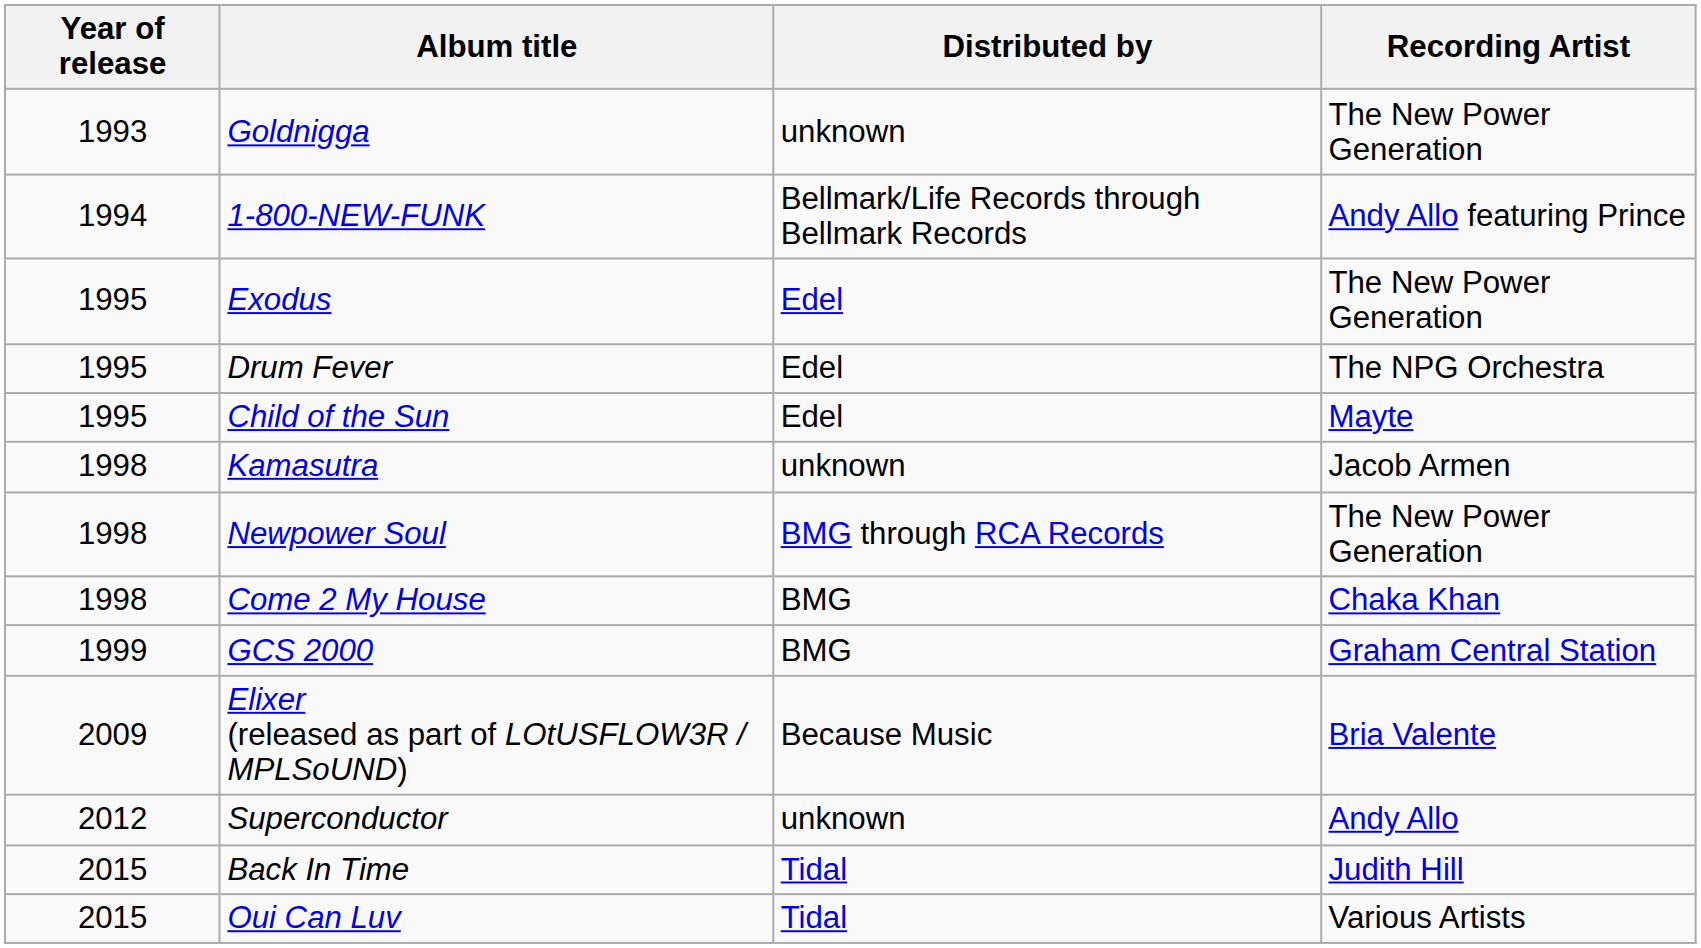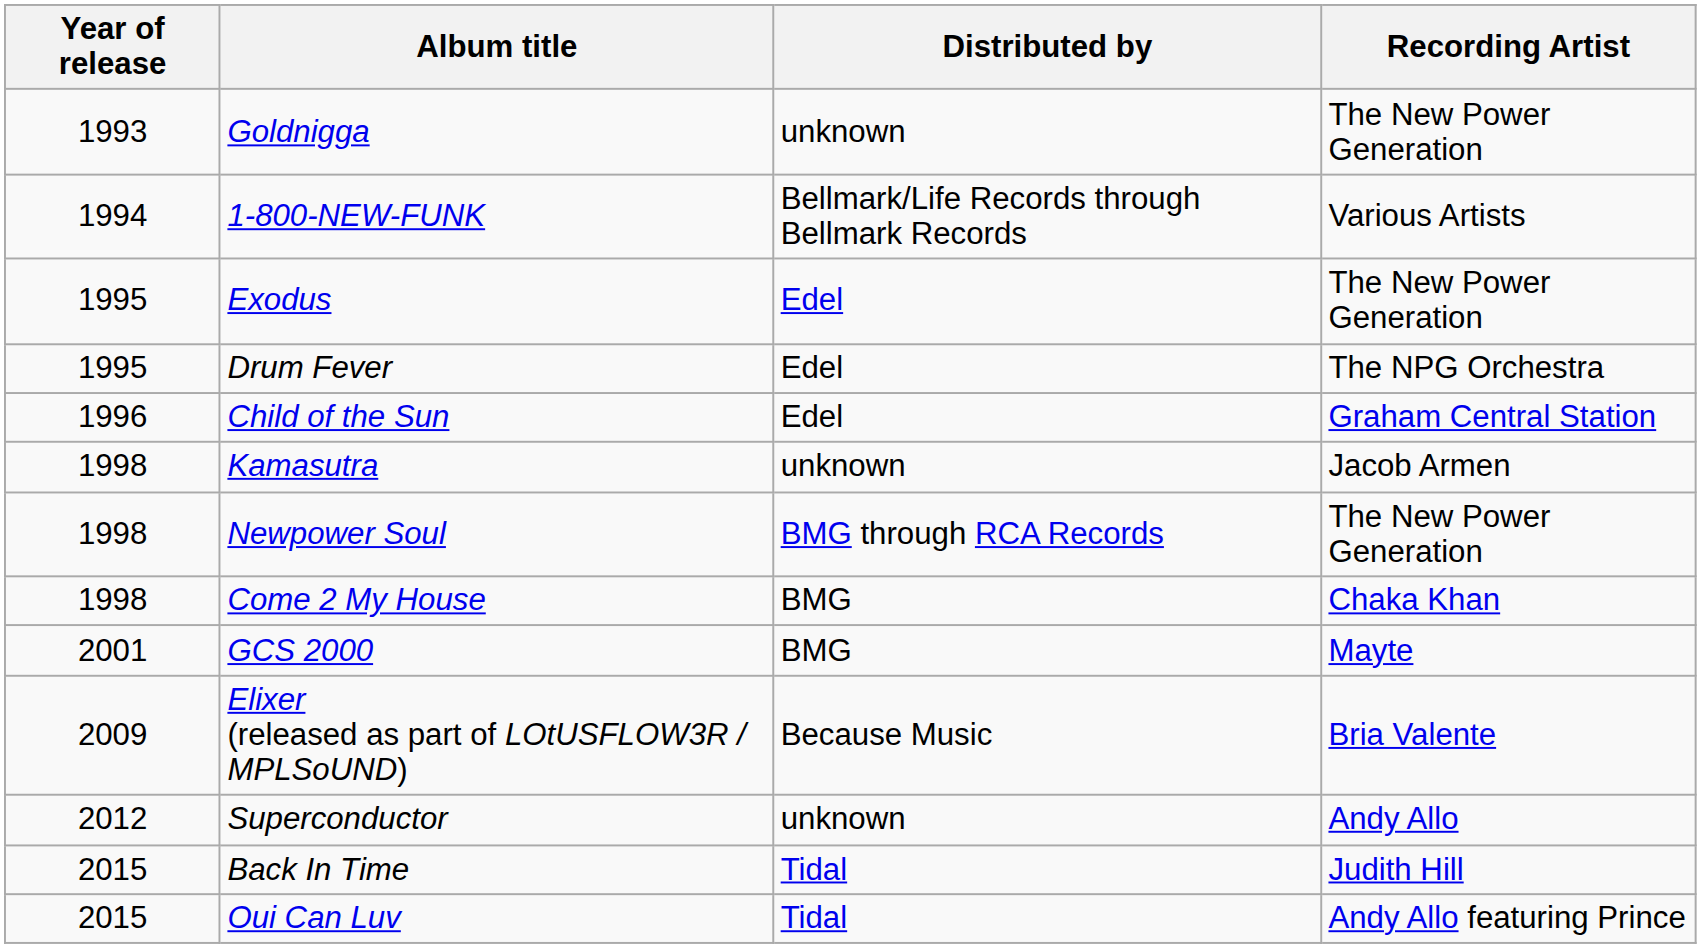1-800-NEW-FUNK | Recording Artist: Andy Allo featuring Prince -> Various Artists
Child of the Sun | Year of release: 1995 -> 1996
Child of the Sun | Recording Artist: Mayte -> Graham Central Station
GCS 2000 | Year of release: 1999 -> 2001
GCS 2000 | Recording Artist: Graham Central Station -> Mayte
Oui Can Luv | Recording Artist: Various Artists -> Andy Allo featuring Prince
